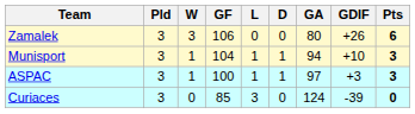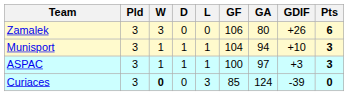columns swapped: D <-> GF
Curiaces | W: normal -> bold
